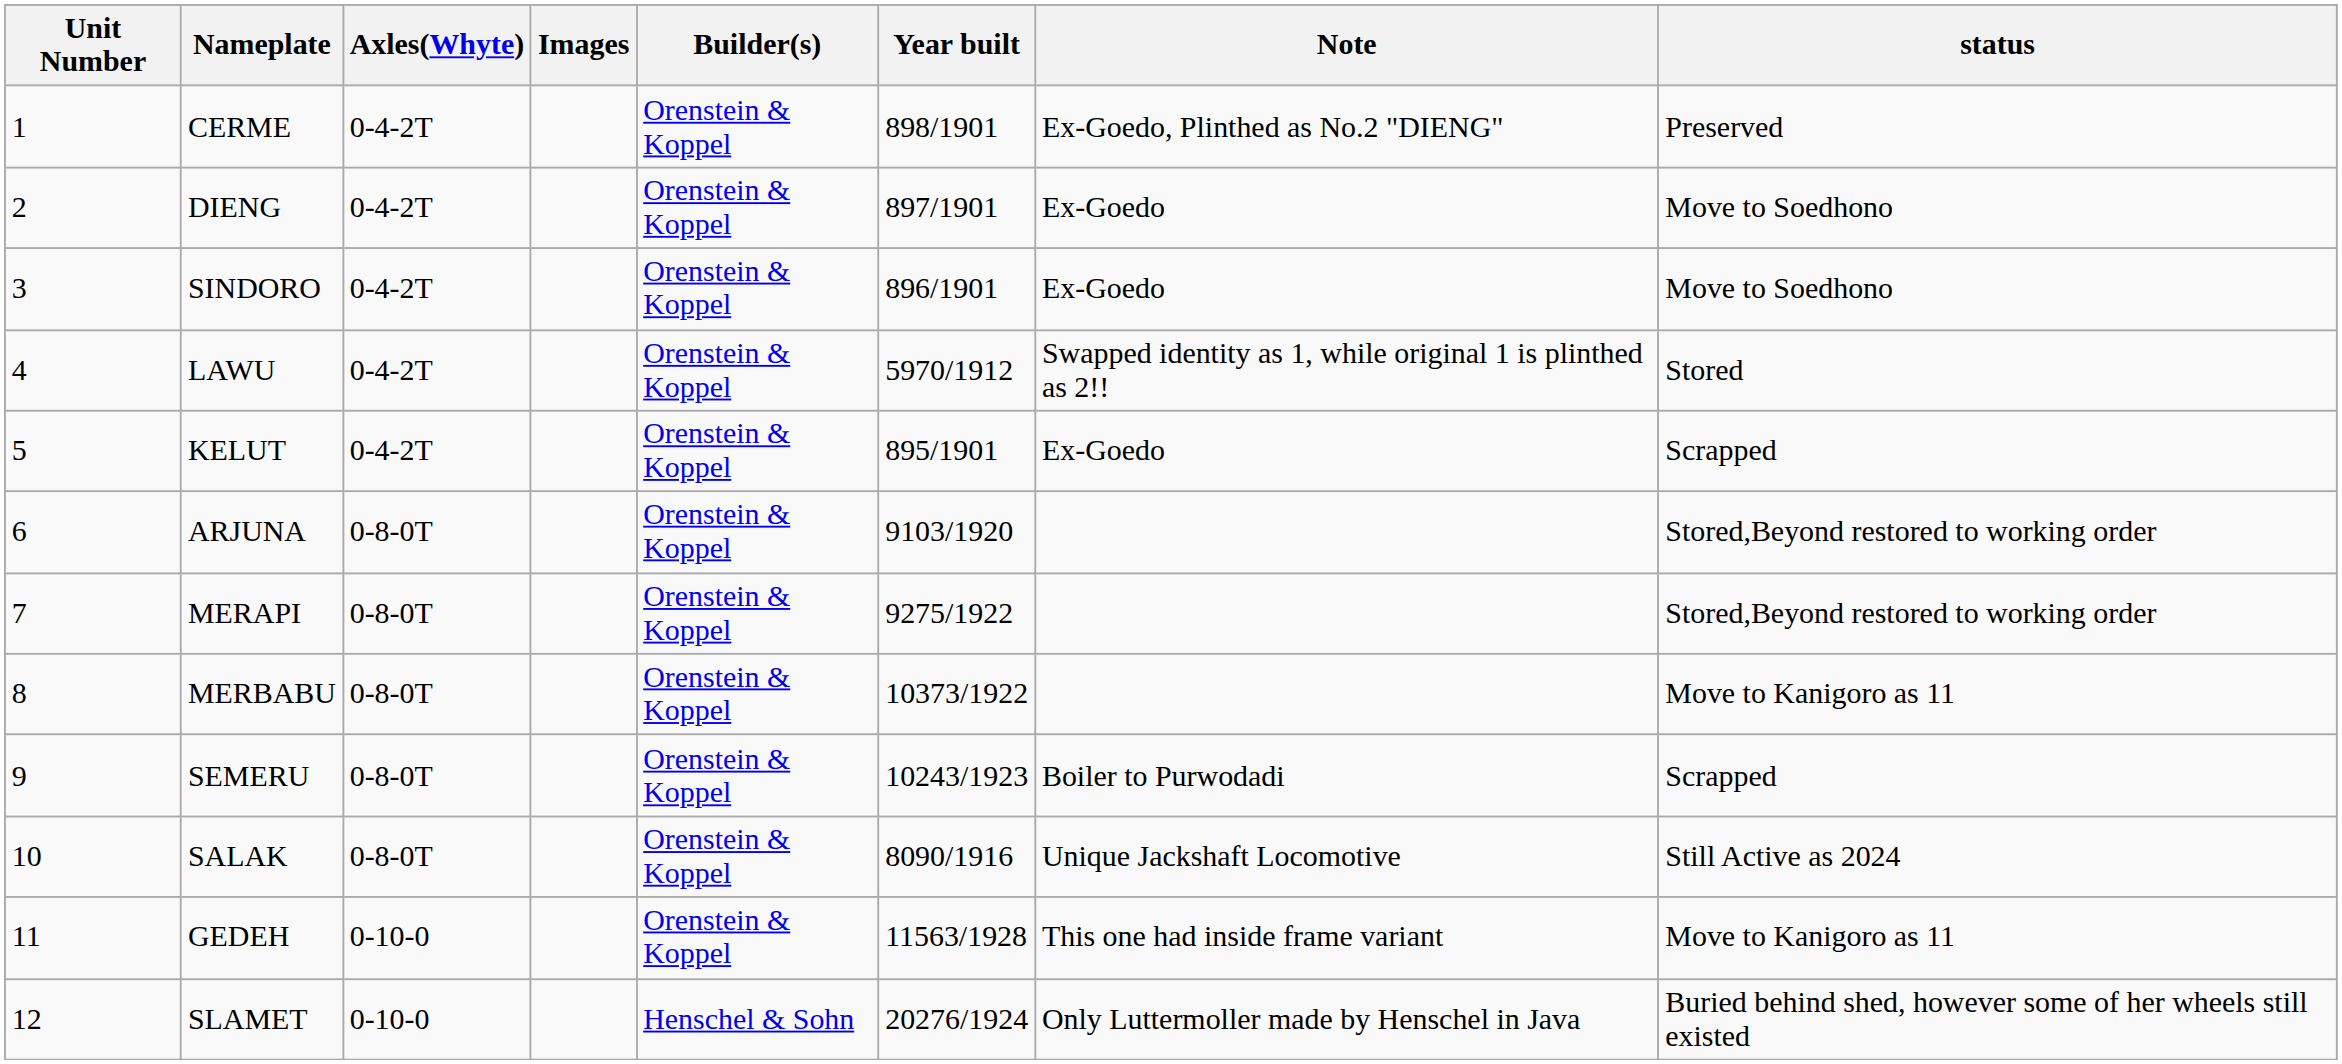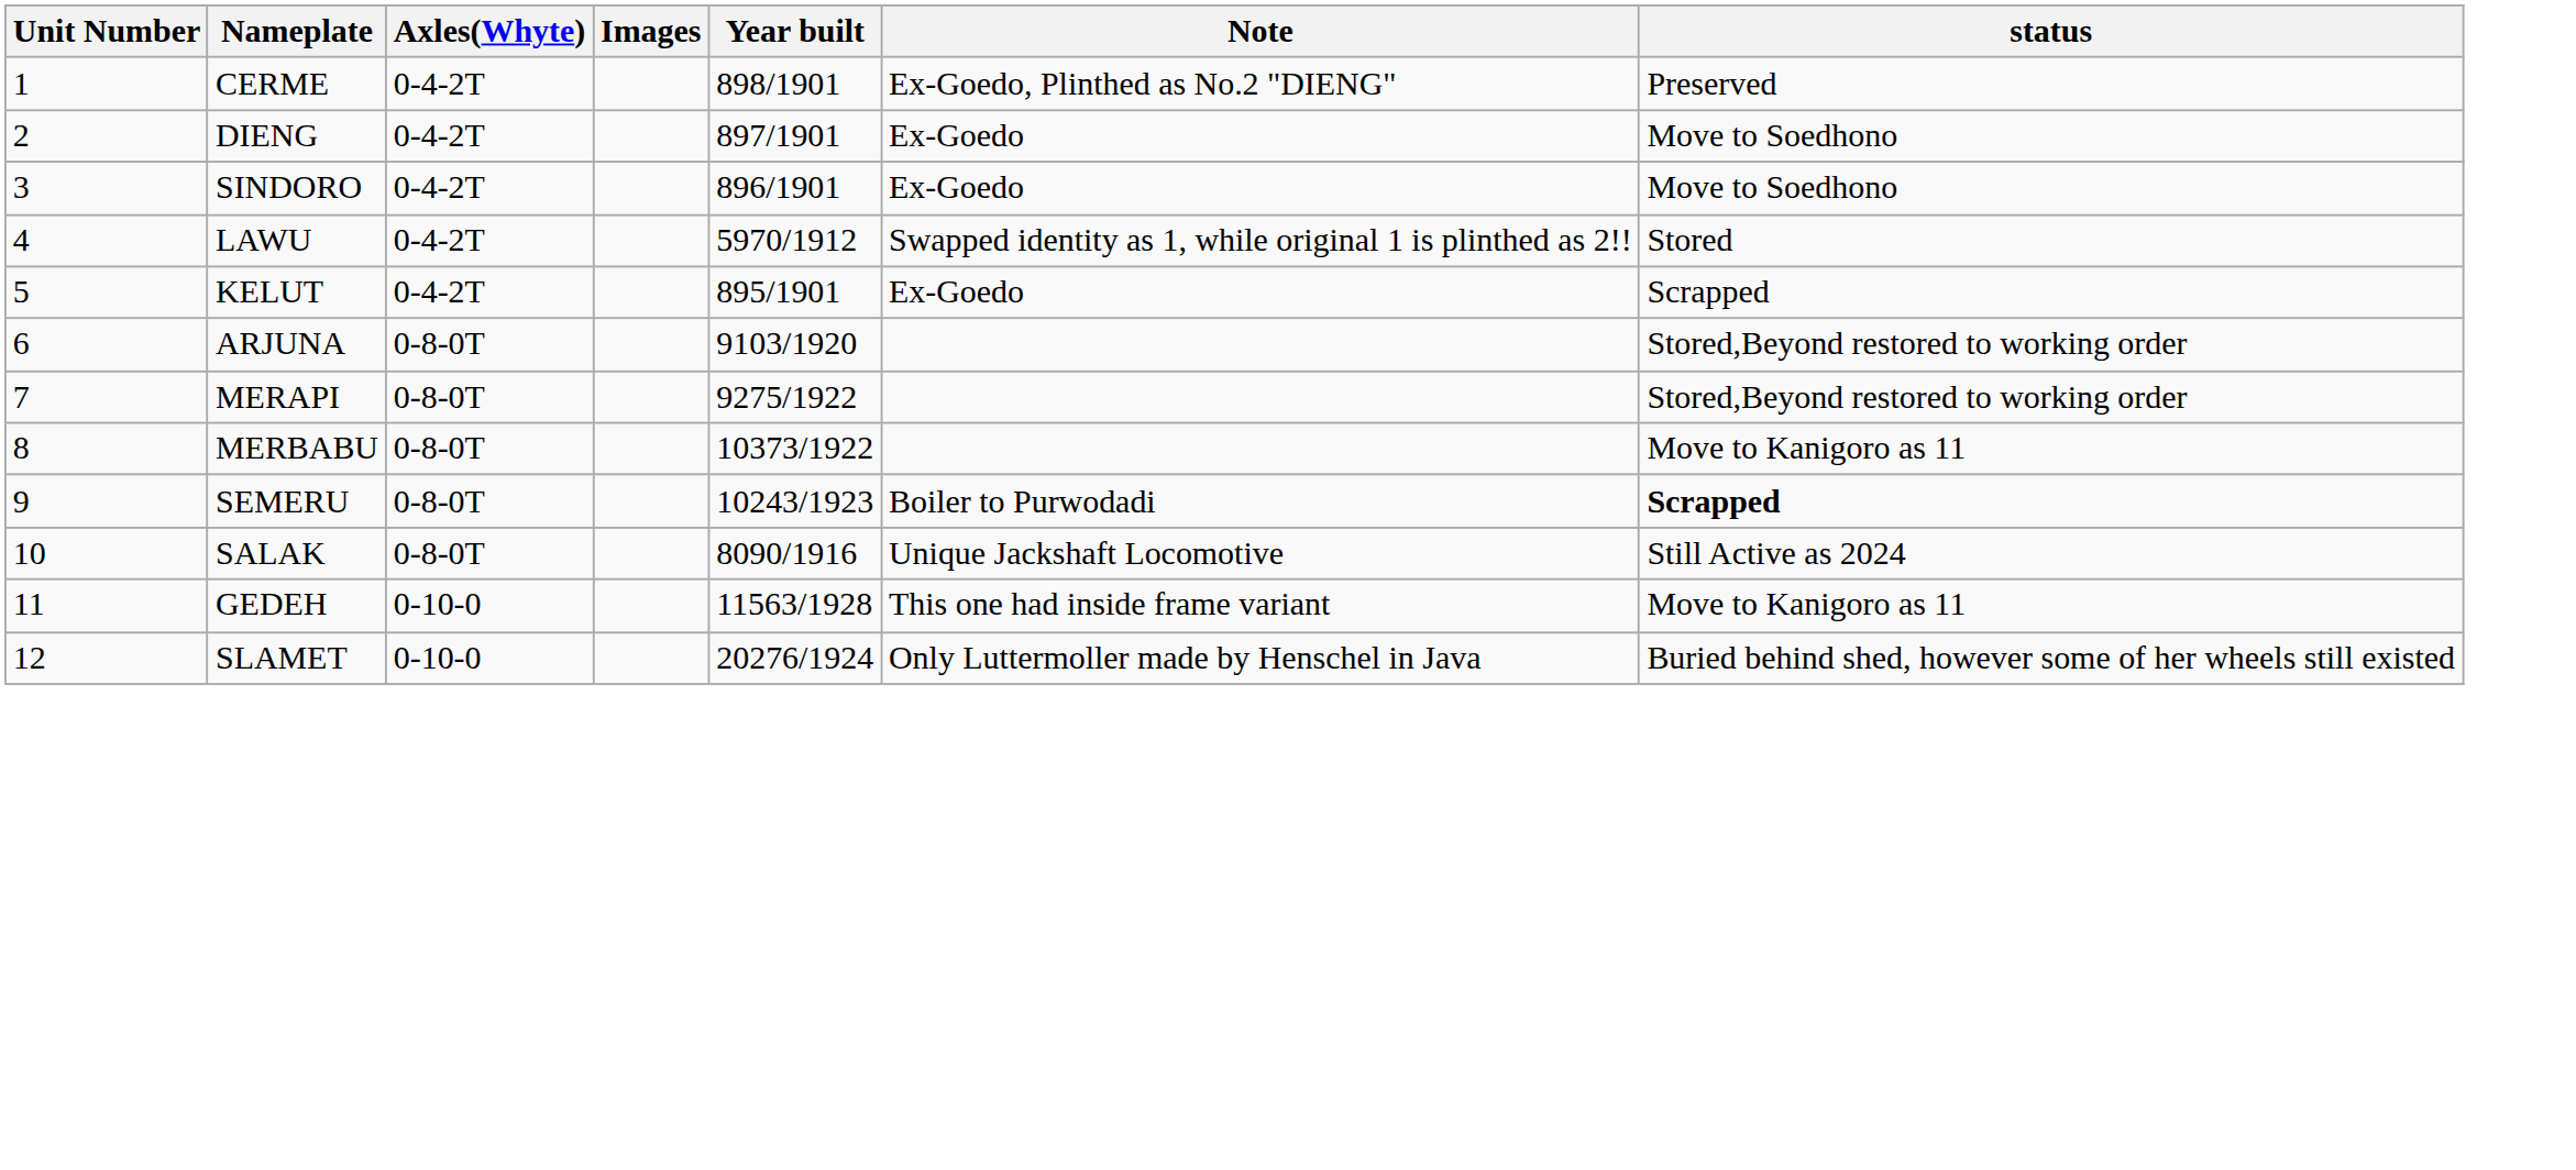- column: Builder(s) | Orenstein & Koppel | Orenstein & Koppel | Orenstein & Koppel | Orenstein & Koppel | Orenstein & Koppel | Orenstein & Koppel | Orenstein & Koppel | Orenstein & Koppel | Orenstein & Koppel | Orenstein & Koppel | Orenstein & Koppel | Henschel & Sohn
SEMERU | status: normal -> bold
